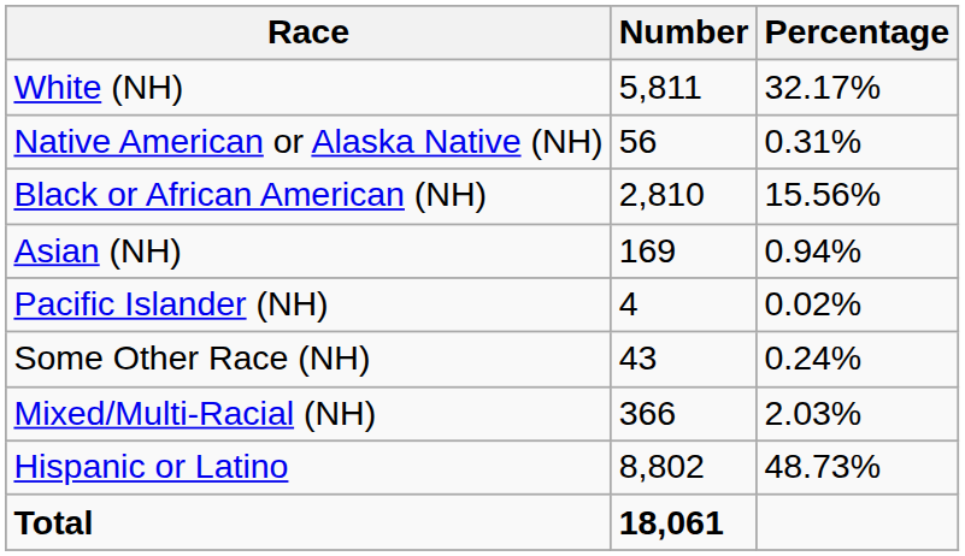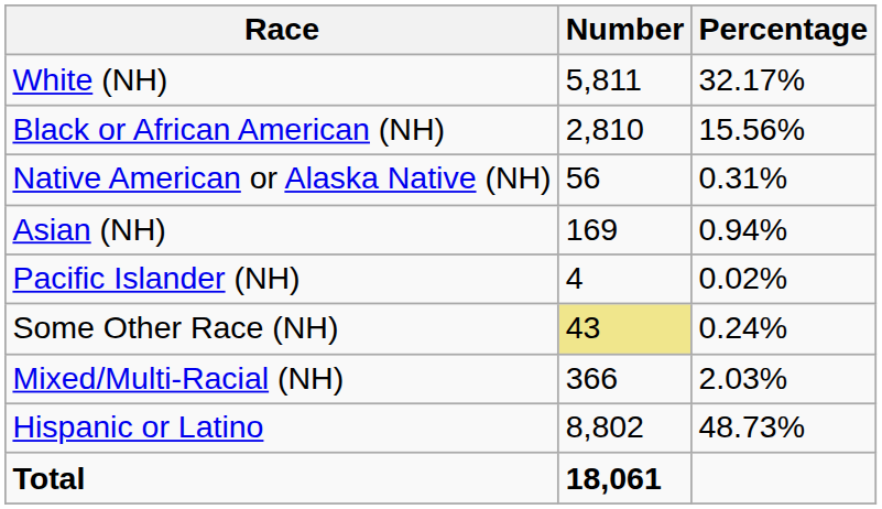rows swapped: Black or African American (NH) <-> Native American or Alaska Native (NH)
Some Other Race (NH) | Number: no background -> khaki background
